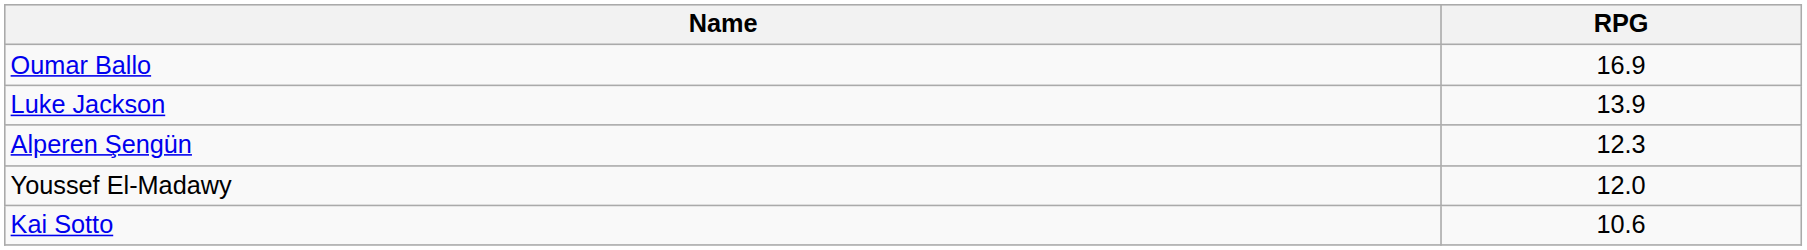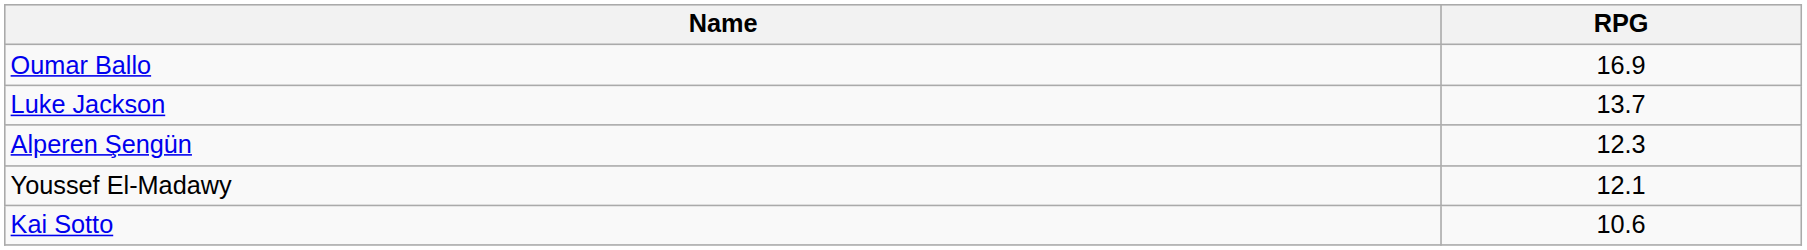Luke Jackson | RPG: 13.9 -> 13.7
Youssef El-Madawy | RPG: 12.0 -> 12.1
